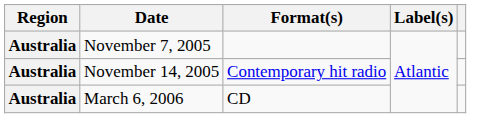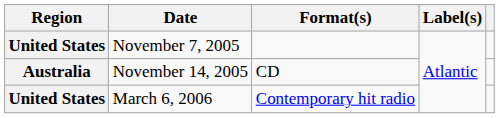November 7, 2005 | Region: Australia -> United States
November 14, 2005 | Format(s): Contemporary hit radio -> CD
March 6, 2006 | Region: Australia -> United States
March 6, 2006 | Format(s): CD -> Contemporary hit radio
